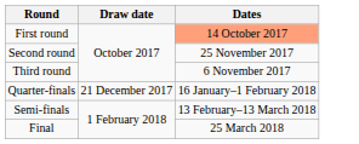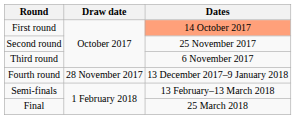+ row: Fourth round | 28 November 2017 | 13 December 2017–9 January 2018
- row: Quarter-finals | 21 December 2017 | 16 January–1 February 2018
